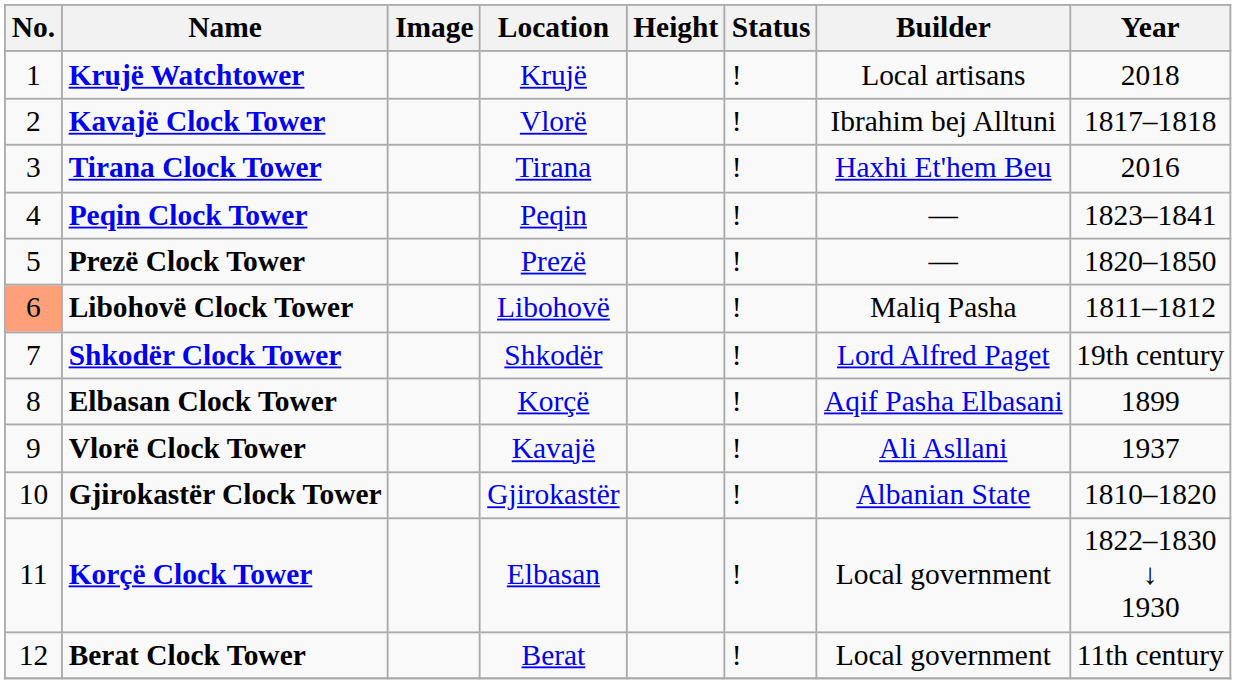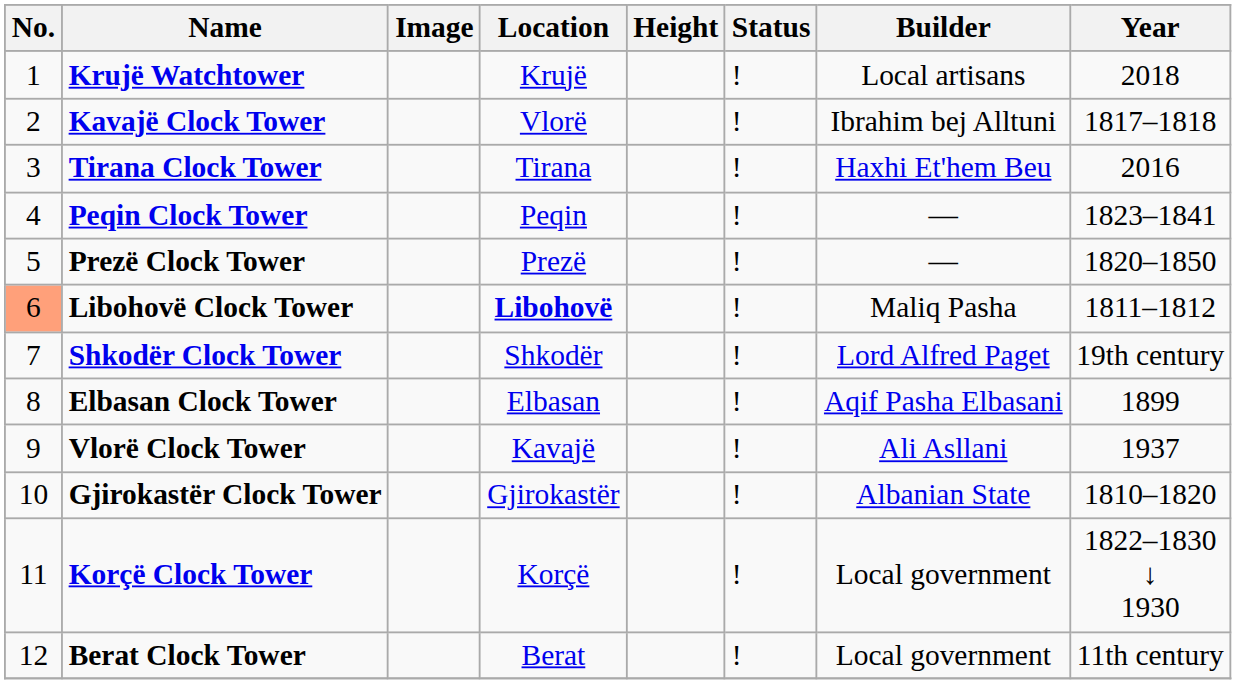Libohovë Clock Tower | Location: normal -> bold
Elbasan Clock Tower | Location: Korçë -> Elbasan
Korçë Clock Tower | Location: Elbasan -> Korçë
